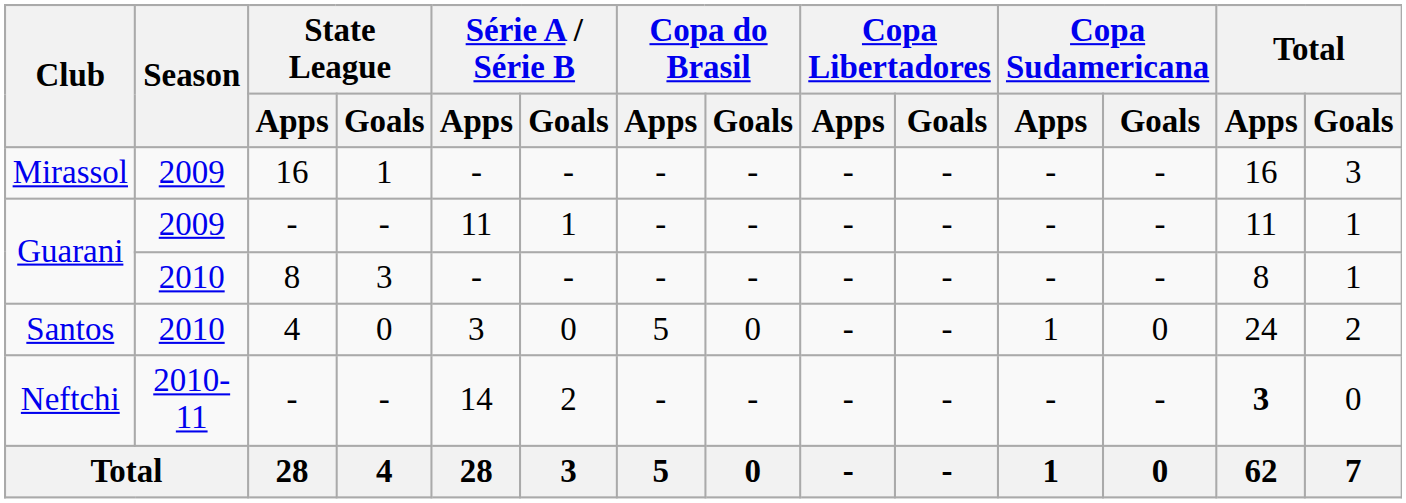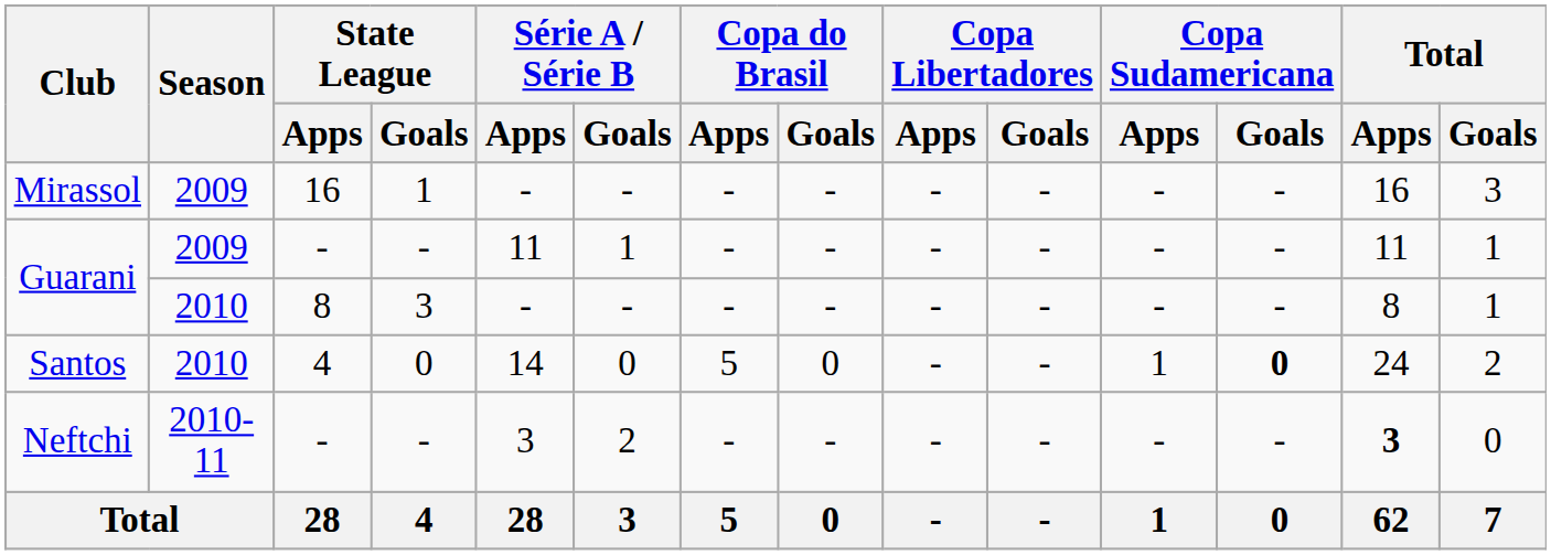Santos | Série A / Série B / Apps: 3 -> 14
Santos | Copa Sudamericana / Goals: normal -> bold
Neftchi | Série A / Série B / Apps: 14 -> 3
